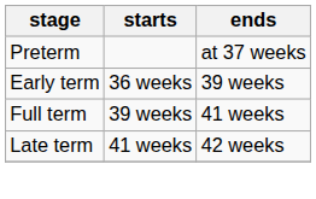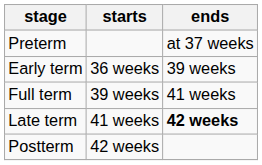Late term | ends: normal -> bold
+ row: Postterm | 42 weeks
